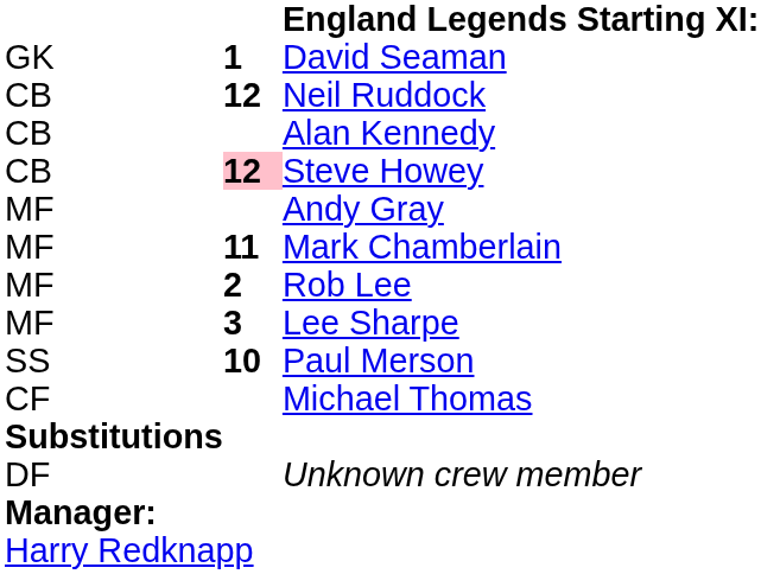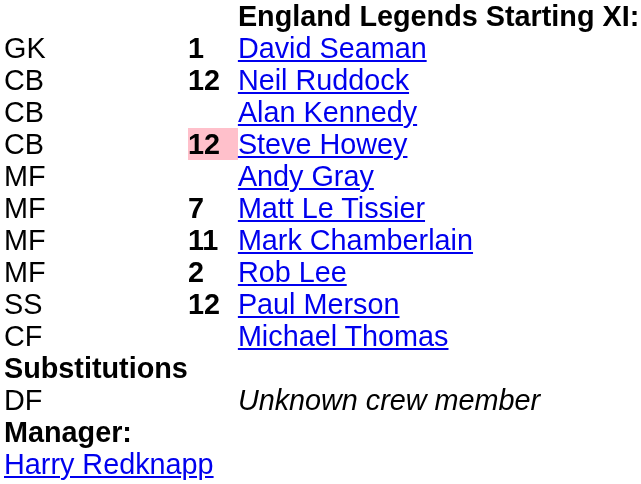+ row: MF | 7 | Matt Le Tissier
- row: MF | 3 | Lee Sharpe
Paul Merson | column 2: 10 -> 12
